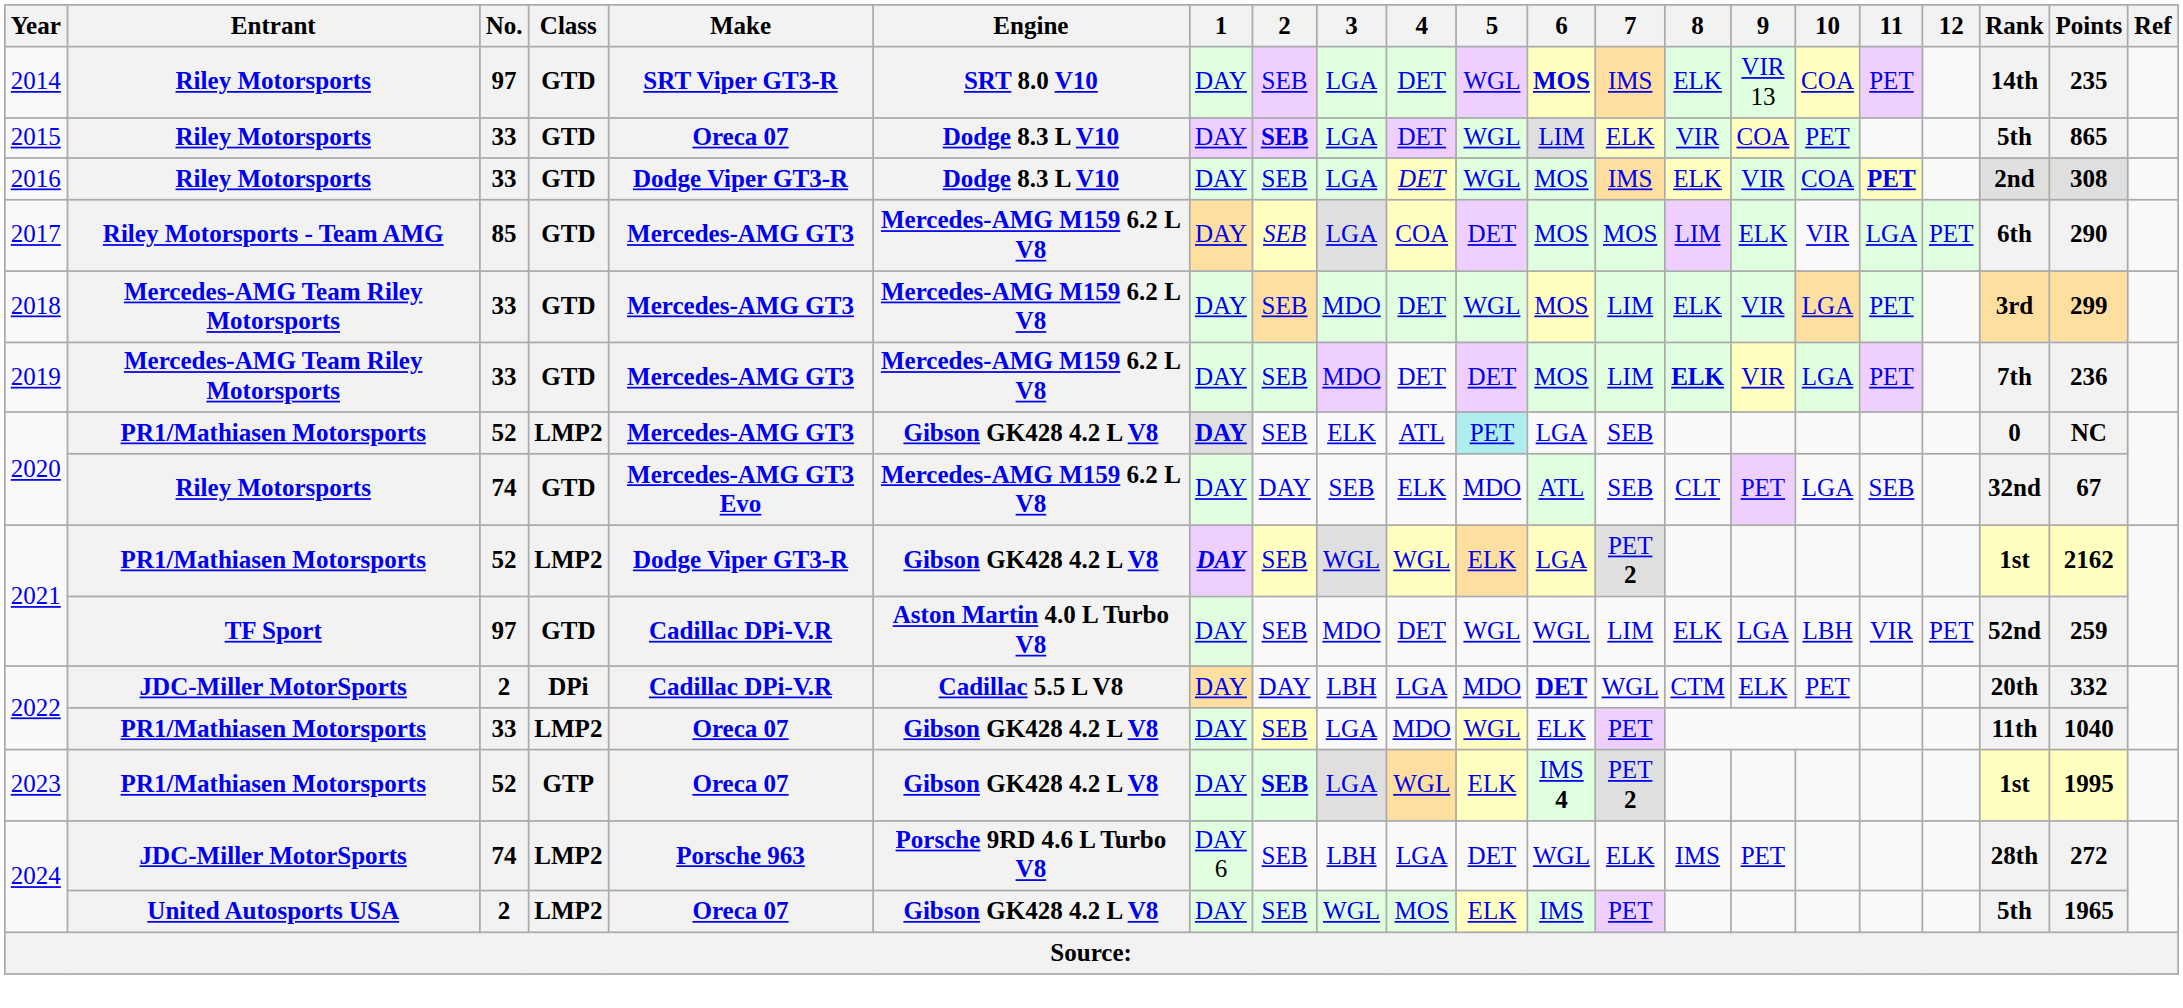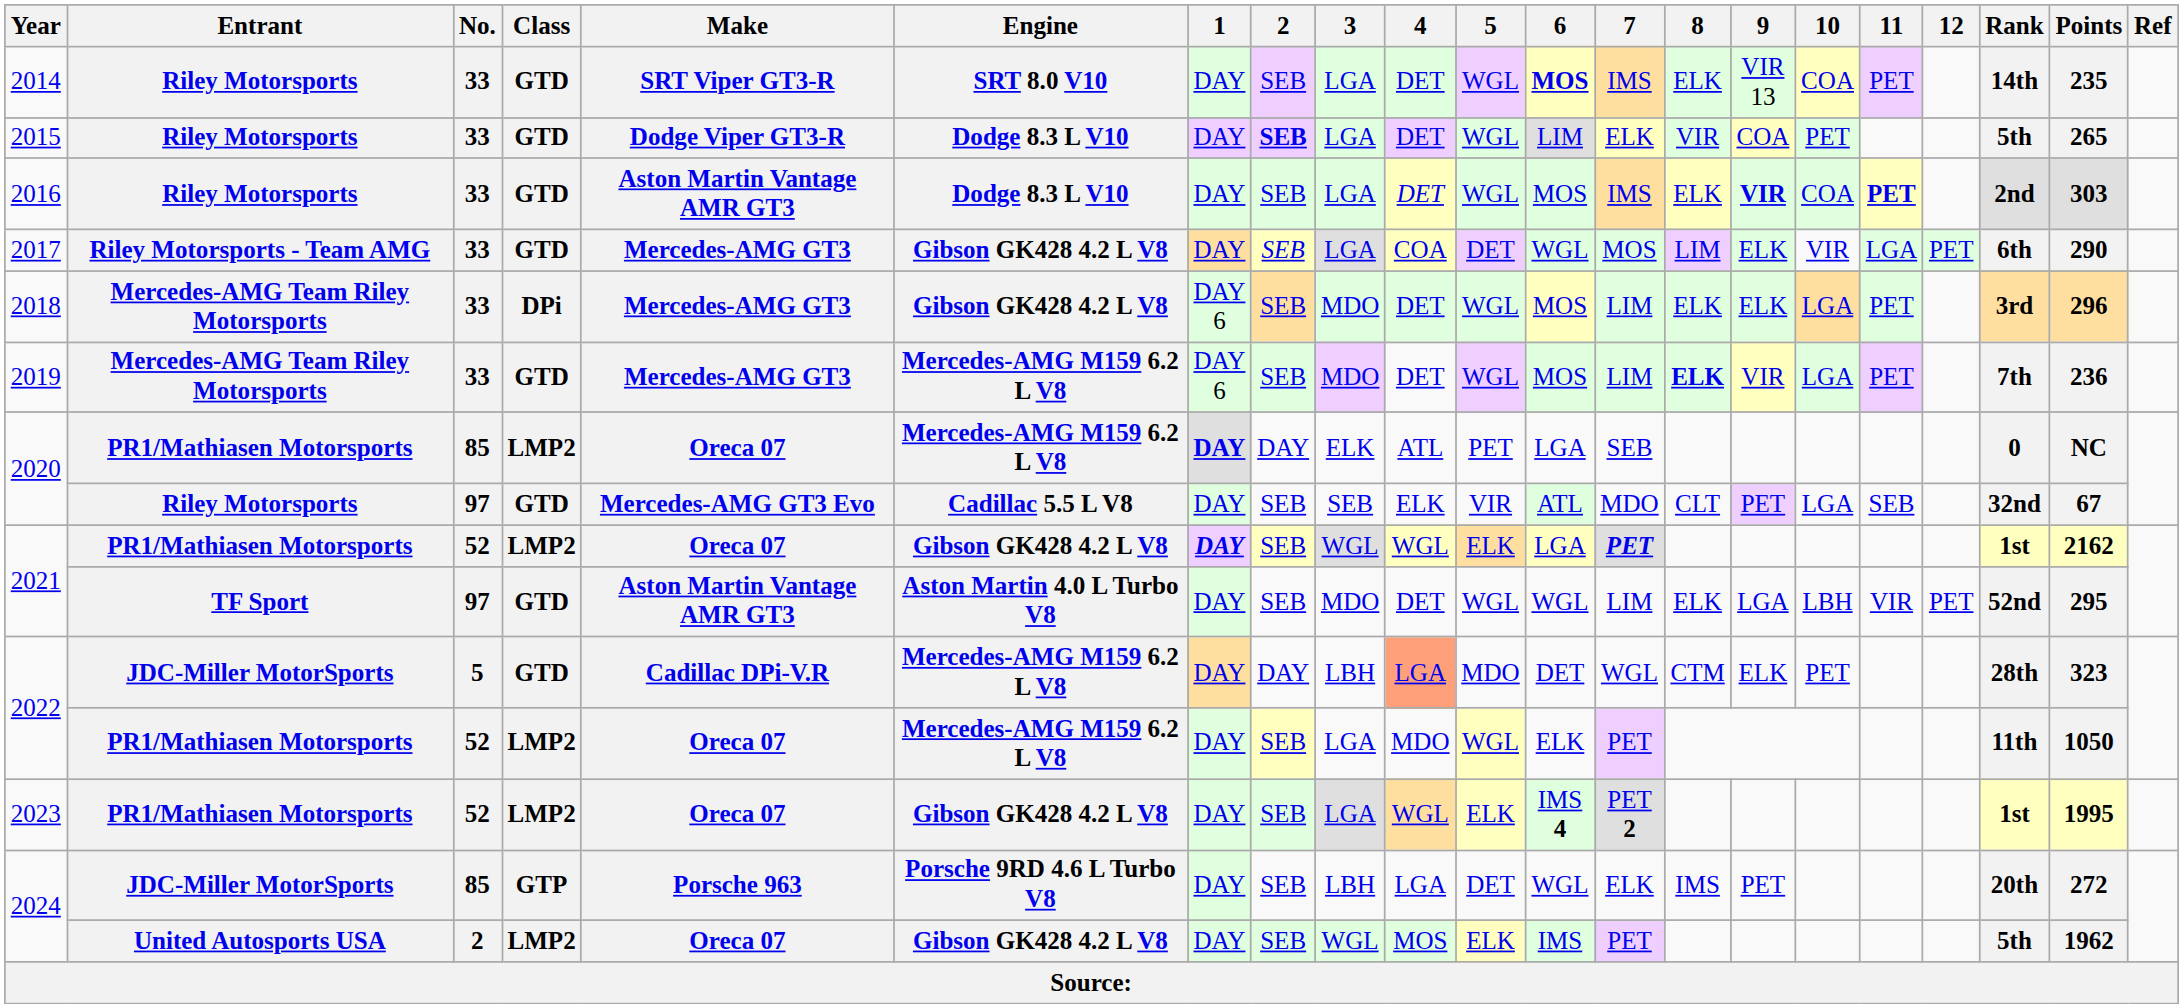2014 | No.: 97 -> 33
2015 | Make: Oreca 07 -> Dodge Viper GT3-R
2015 | Points: 865 -> 265
2016 | Make: Dodge Viper GT3-R -> Aston Martin Vantage AMR GT3
2016 | 9: normal -> bold
2016 | Points: 308 -> 303
2017 | No.: 85 -> 33
2017 | Engine: Mercedes-AMG M159 6.2 L V8 -> Gibson GK428 4.2 L V8
2017 | 6: MOS -> WGL
2018 | Class: GTD -> DPi
2018 | Engine: Mercedes-AMG M159 6.2 L V8 -> Gibson GK428 4.2 L V8
2018 | 1: DAY -> DAY 6
2018 | 9: VIR -> ELK
2018 | Points: 299 -> 296
2019 | 1: DAY -> DAY 6
2019 | 5: DET -> WGL
2020 / PR1/Mathiasen Motorsports | No.: 52 -> 85
2020 / PR1/Mathiasen Motorsports | Make: Mercedes-AMG GT3 -> Oreca 07
2020 / PR1/Mathiasen Motorsports | Engine: Gibson GK428 4.2 L V8 -> Mercedes-AMG M159 6.2 L V8
2020 / PR1/Mathiasen Motorsports | 2: SEB -> DAY
2020 / PR1/Mathiasen Motorsports | 5: paleturquoise background -> no background
2020 / Riley Motorsports | No.: 74 -> 97
2020 / Riley Motorsports | Engine: Mercedes-AMG M159 6.2 L V8 -> Cadillac 5.5 L V8
2020 / Riley Motorsports | 2: DAY -> SEB
2020 / Riley Motorsports | 5: MDO -> VIR
2020 / Riley Motorsports | 7: SEB -> MDO
2021 / PR1/Mathiasen Motorsports | Make: Dodge Viper GT3-R -> Oreca 07
2021 / PR1/Mathiasen Motorsports | 7: PET 2 -> PET
2021 / TF Sport | Make: Cadillac DPi-V.R -> Aston Martin Vantage AMR GT3
2021 / TF Sport | Points: 259 -> 295
2022 / JDC-Miller MotorSports | No.: 2 -> 5
2022 / JDC-Miller MotorSports | Class: DPi -> GTD
2022 / JDC-Miller MotorSports | Engine: Cadillac 5.5 L V8 -> Mercedes-AMG M159 6.2 L V8
2022 / JDC-Miller MotorSports | 4: no background -> lightsalmon background
2022 / JDC-Miller MotorSports | 6: bold -> normal
2022 / JDC-Miller MotorSports | Rank: 20th -> 28th
2022 / JDC-Miller MotorSports | Points: 332 -> 323
2022 / PR1/Mathiasen Motorsports | No.: 33 -> 52
2022 / PR1/Mathiasen Motorsports | Engine: Gibson GK428 4.2 L V8 -> Mercedes-AMG M159 6.2 L V8
2022 / PR1/Mathiasen Motorsports | Points: 1040 -> 1050
2023 | Class: GTP -> LMP2
2023 | 2: bold -> normal
2024 / JDC-Miller MotorSports | No.: 74 -> 85
2024 / JDC-Miller MotorSports | Class: LMP2 -> GTP
2024 / JDC-Miller MotorSports | 1: DAY 6 -> DAY
2024 / JDC-Miller MotorSports | Rank: 28th -> 20th
2024 / United Autosports USA | Points: 1965 -> 1962
